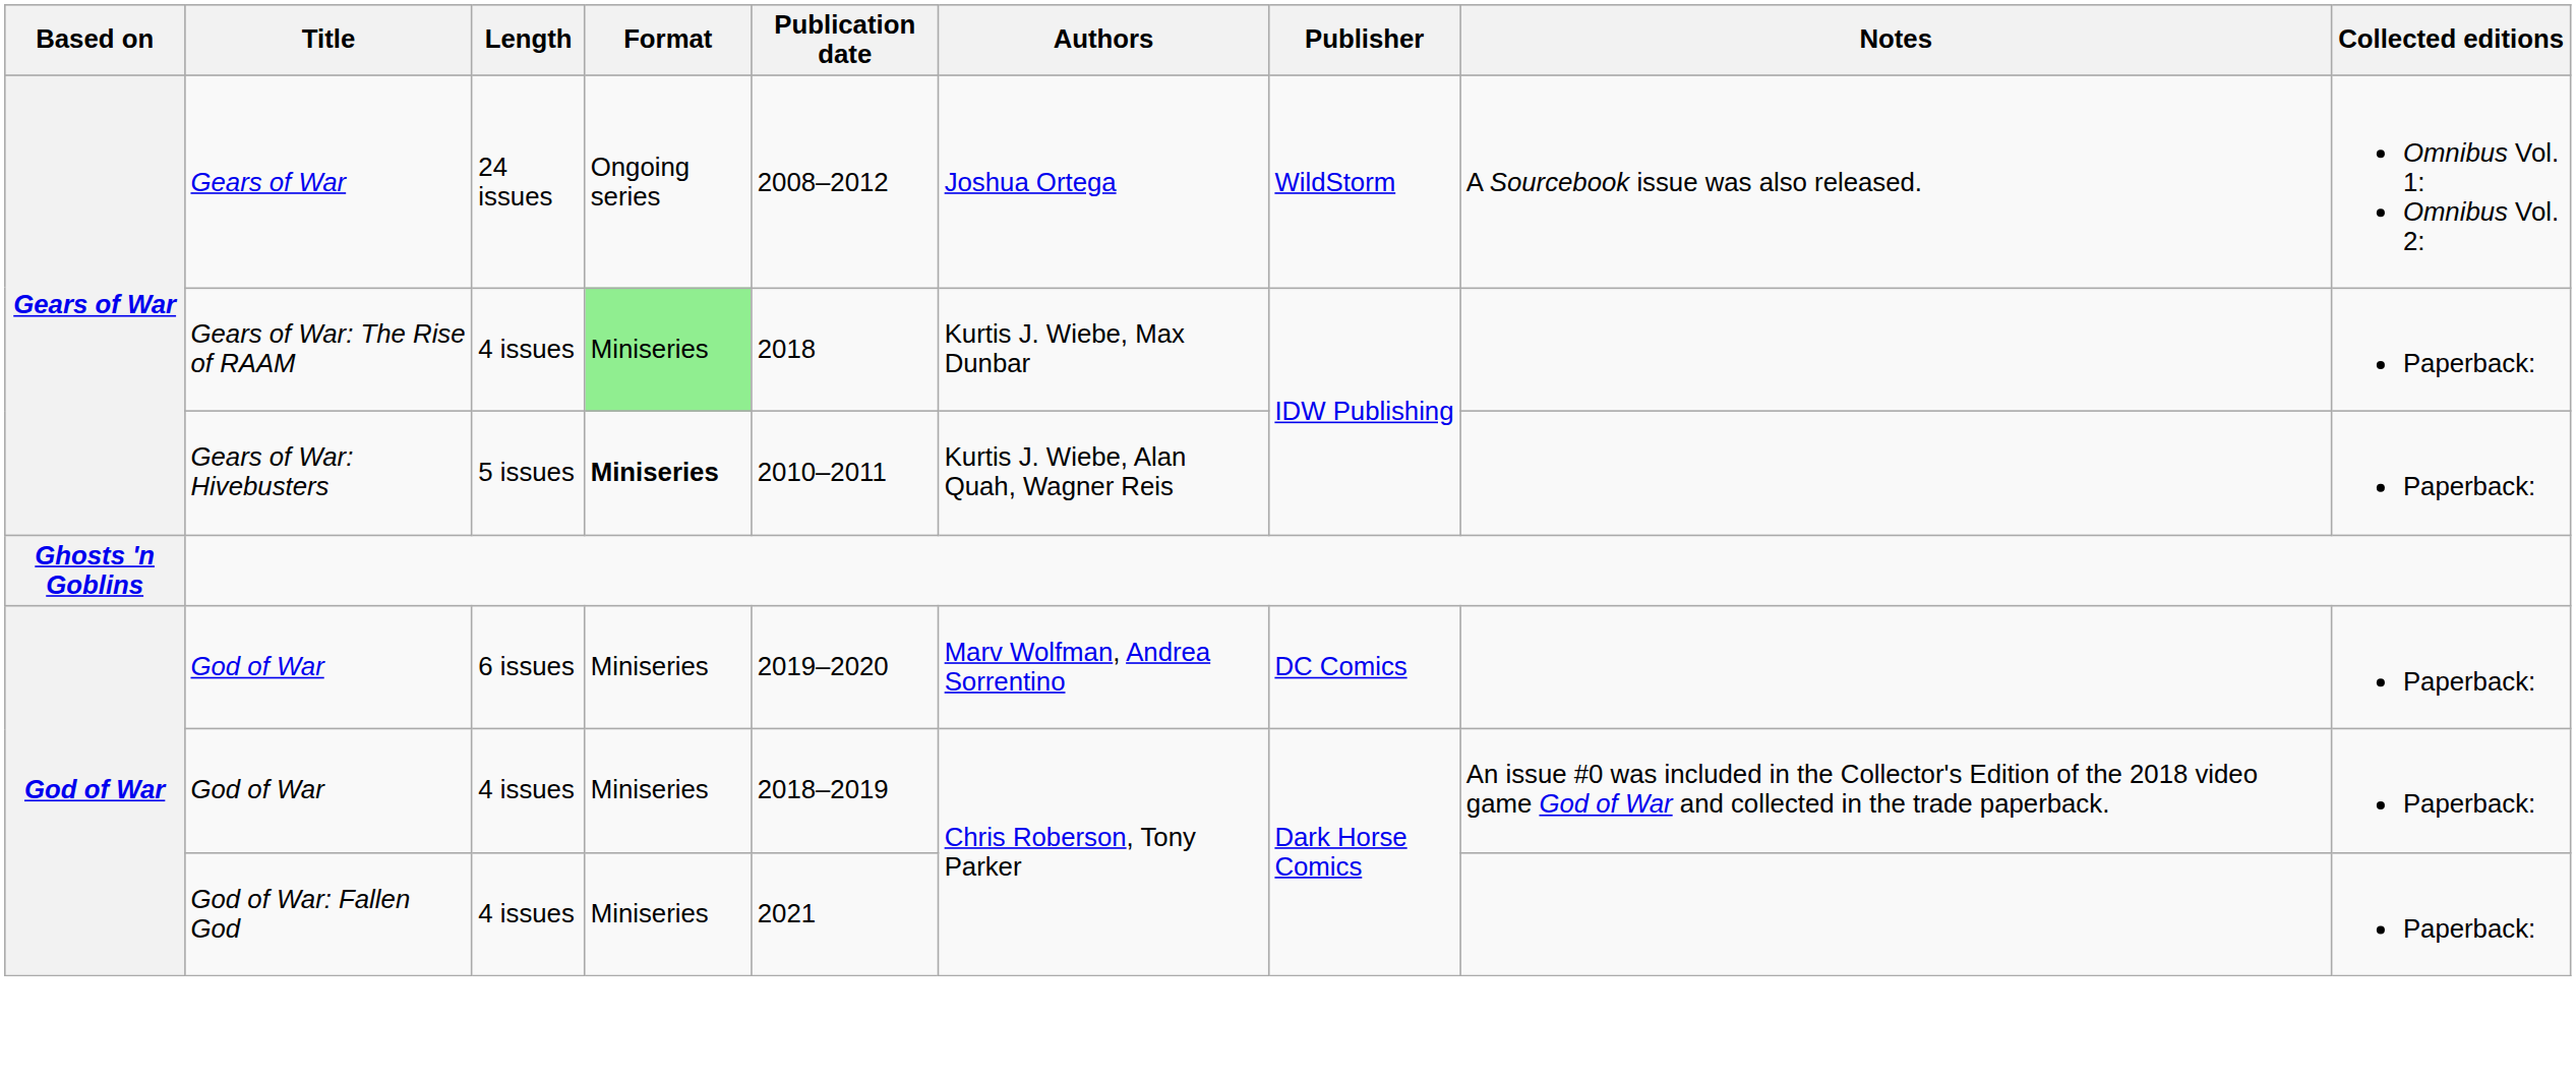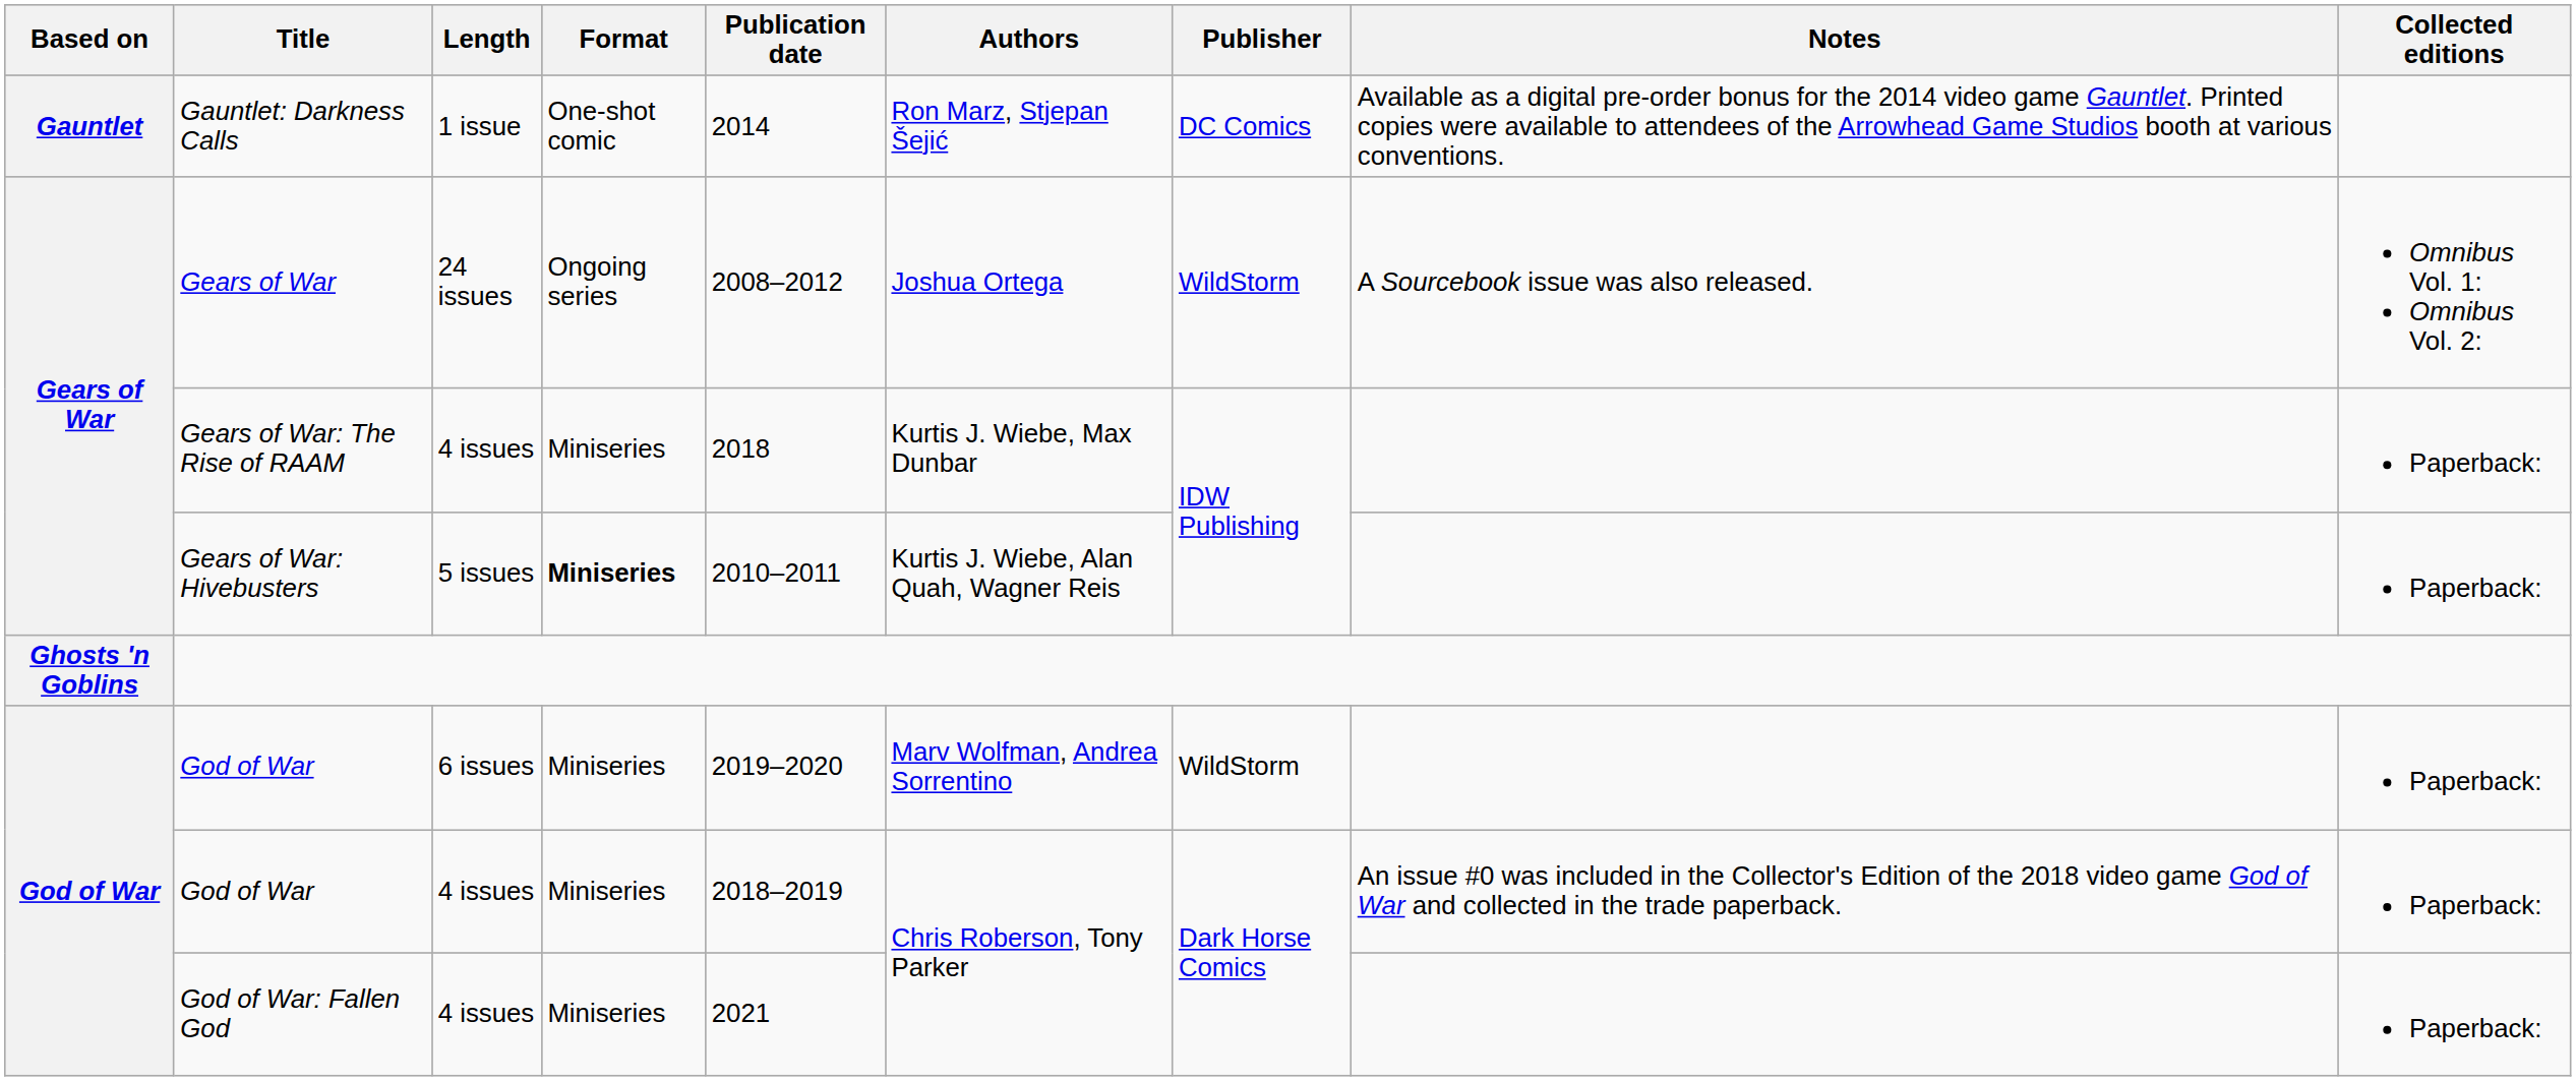+ row: Gauntlet | Gauntlet: Darkness Calls | 1 issue | One-shot comic | 2014 | Ron Marz, Stjepan Šejić | DC Comics | Available as a digital pre-order bonus for the 2014 video game Gauntlet. Printed copies were available to attendees of the Arrowhead Game Studios booth at various conventions.
Gears of War: The Rise of RAAM | Format: lightgreen background -> no background
God of War / 6 issues | Publisher: DC Comics -> WildStorm
